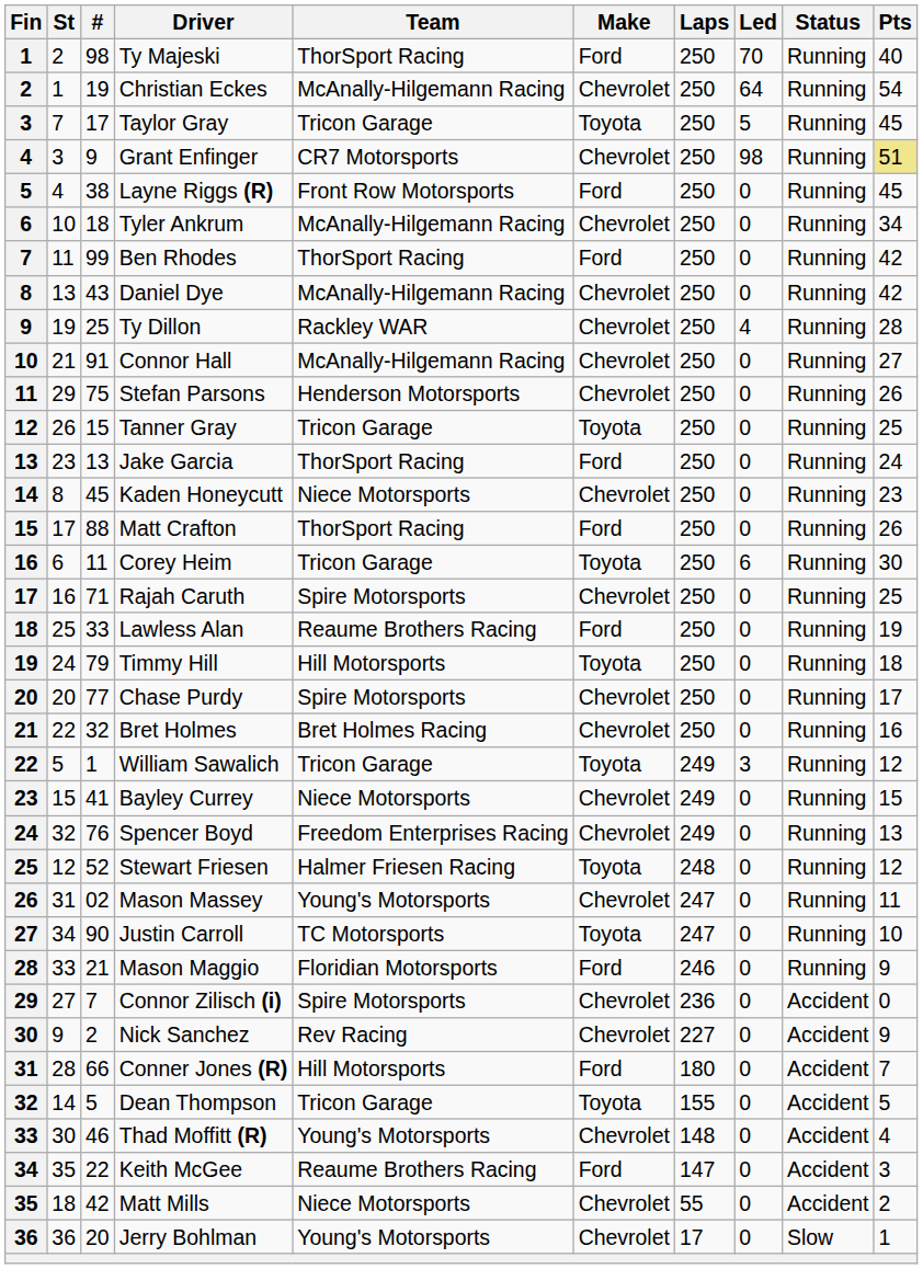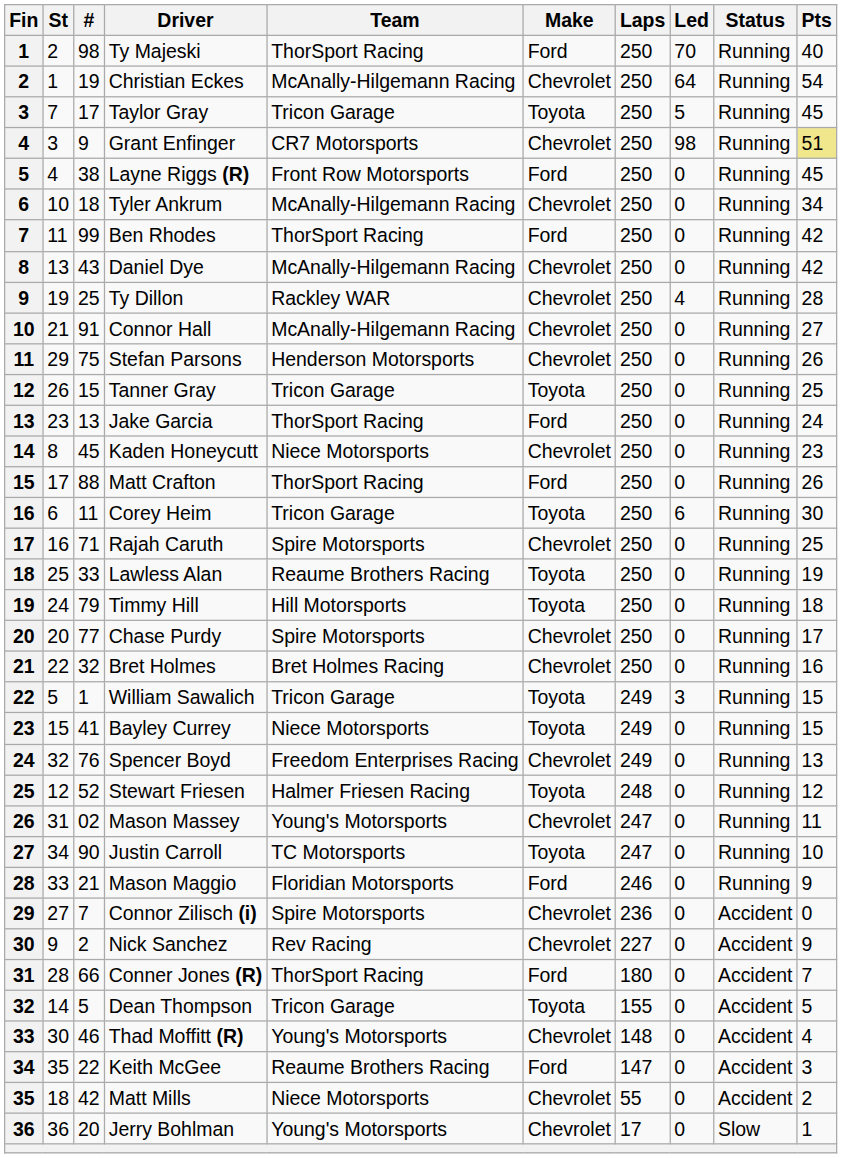Lawless Alan | Make: Ford -> Toyota
William Sawalich | Pts: 12 -> 15
Bayley Currey | Make: Chevrolet -> Toyota
Conner Jones (R) | Team: Hill Motorsports -> ThorSport Racing
